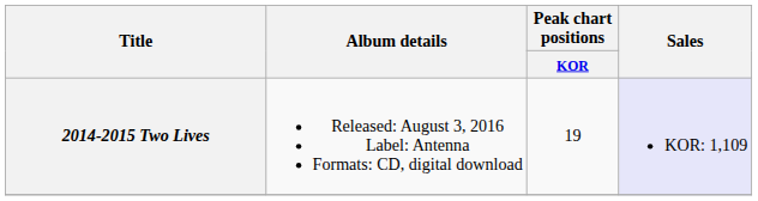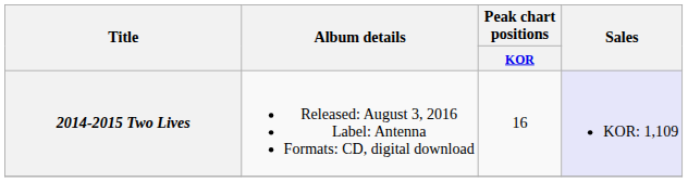2014-2015 Two Lives | Peak chart positions / KOR: 19 -> 16
